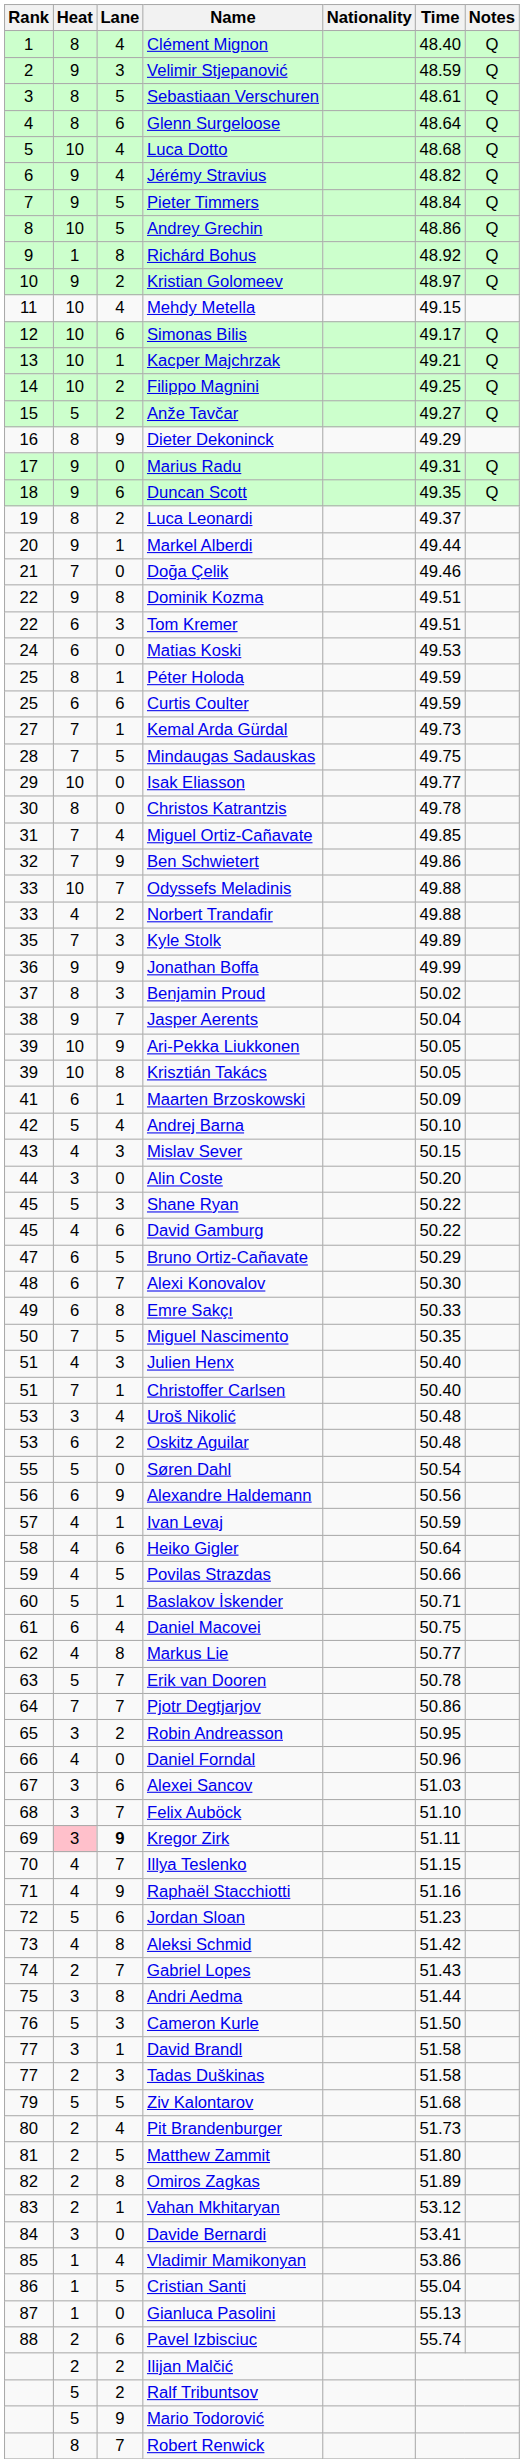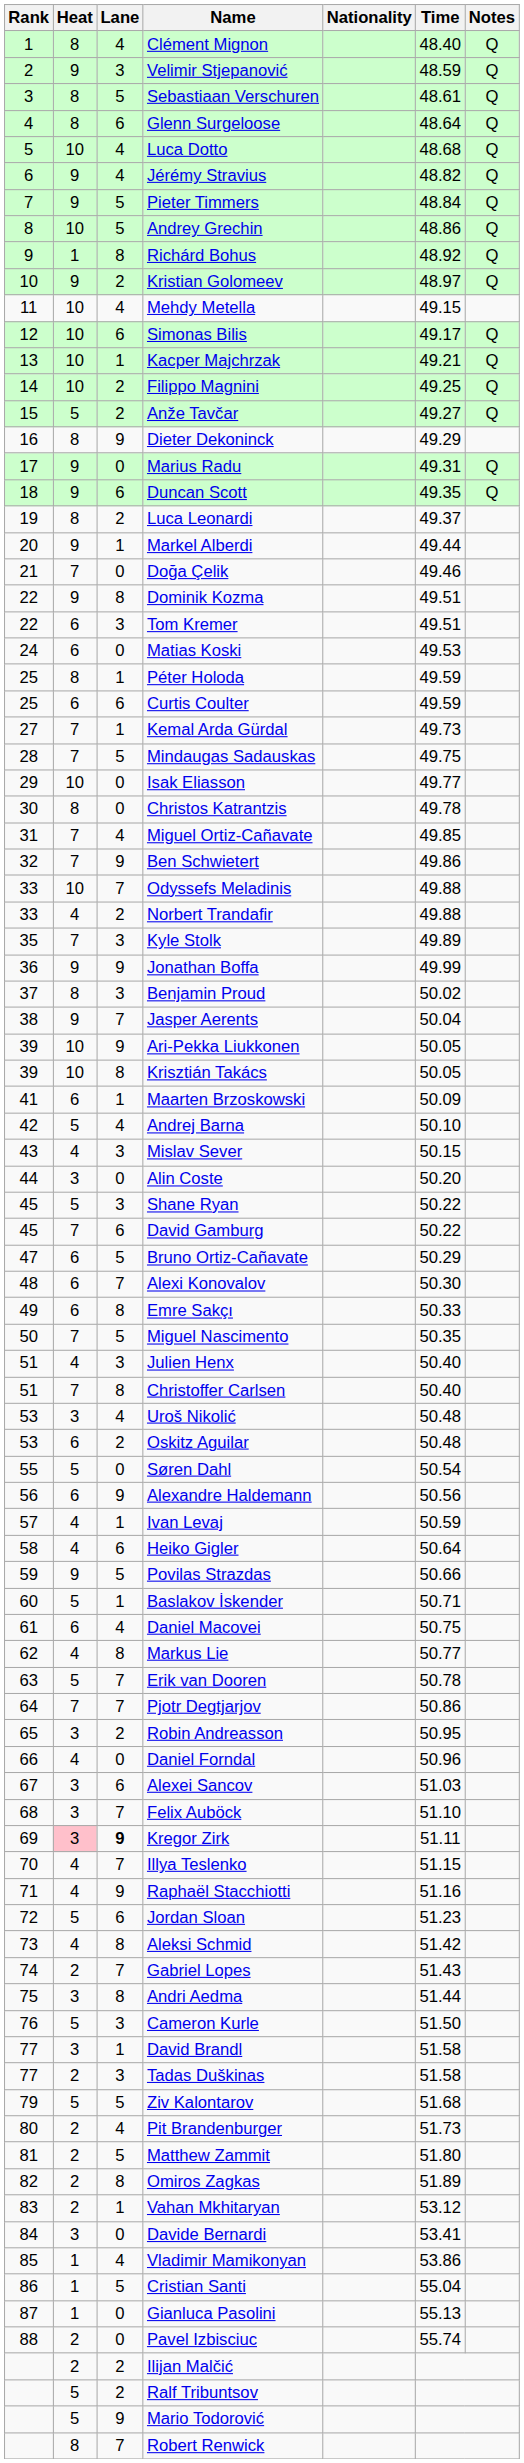David Gamburg | Heat: 4 -> 7
Christoffer Carlsen | Lane: 1 -> 8
Povilas Strazdas | Heat: 4 -> 9
Pavel Izbisciuc | Lane: 6 -> 0
